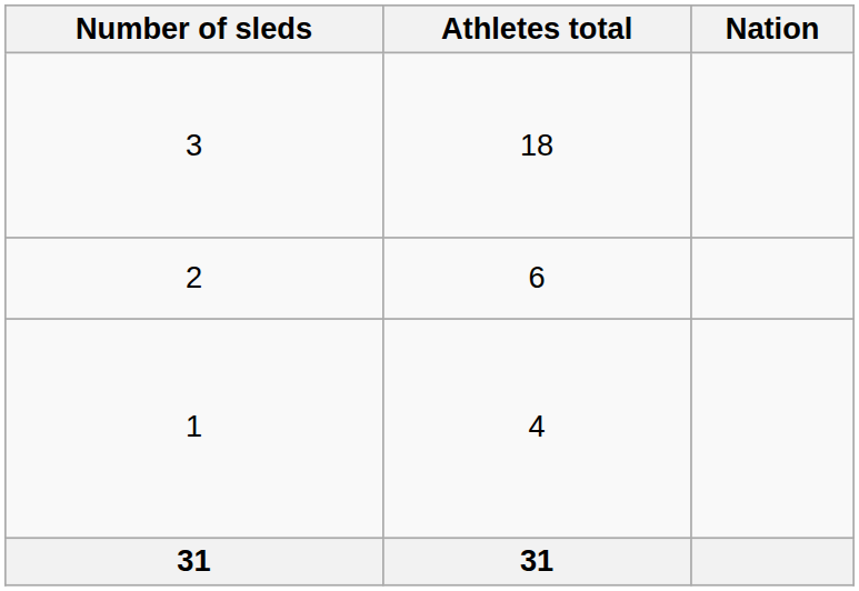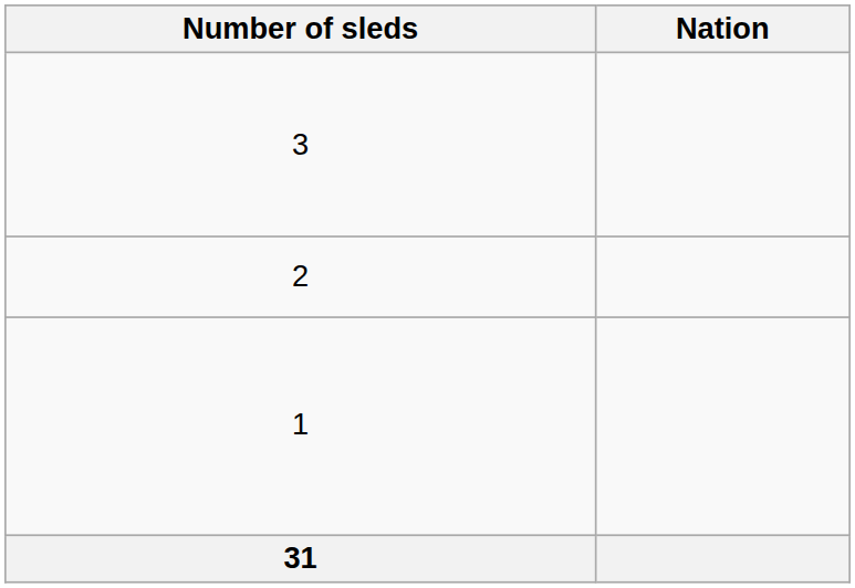- column: Athletes total | 18 | 6 | 4 | 31
